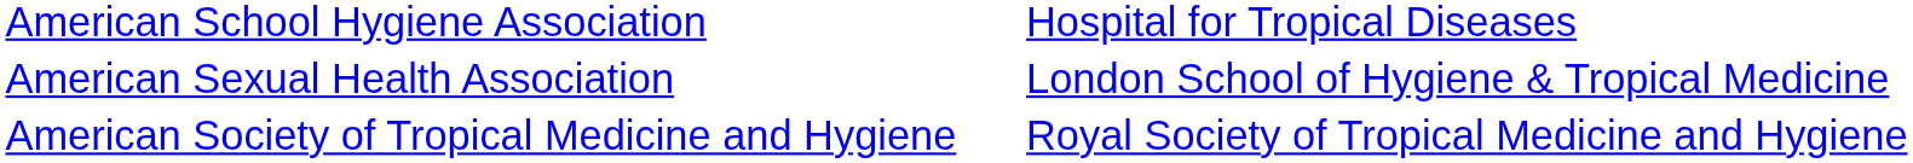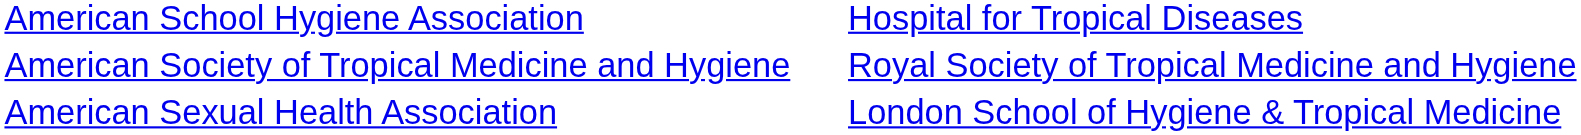rows swapped: American Sexual Health Association <-> American Society of Tropical Medicine and Hygiene
